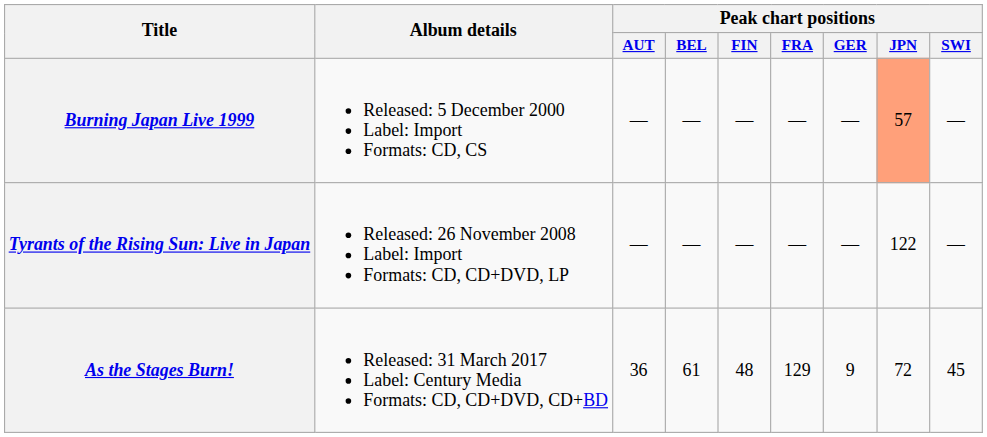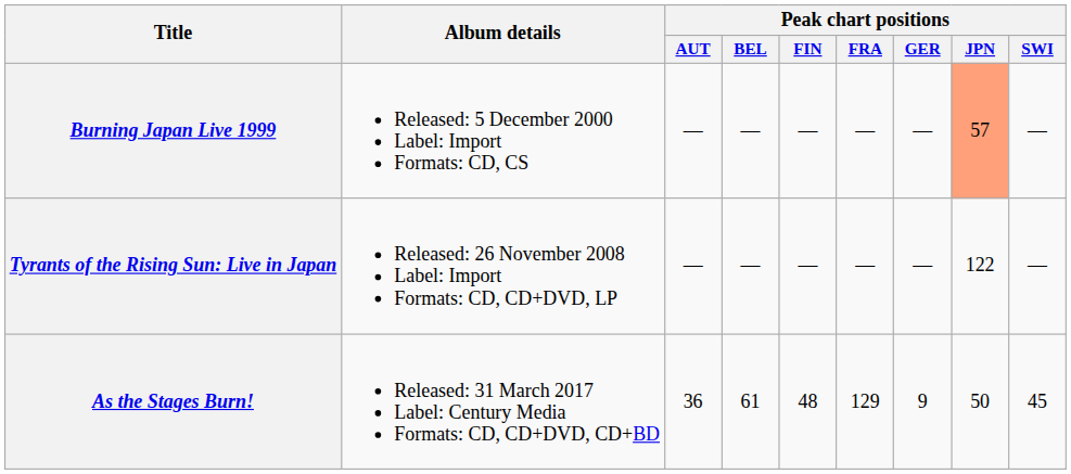As the Stages Burn! | Peak chart positions / JPN: 72 -> 50
